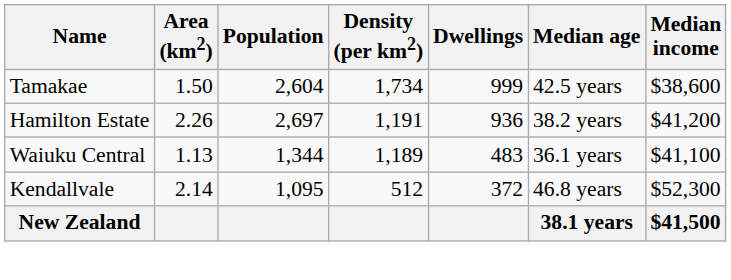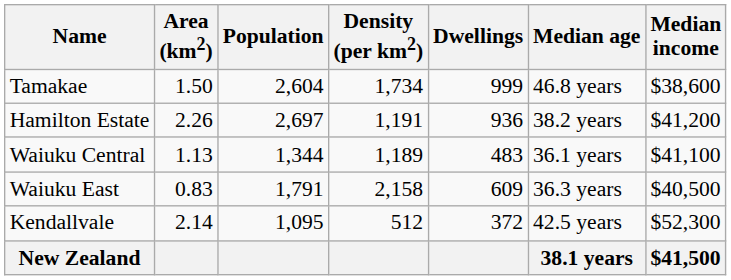Tamakae | Median age: 42.5 years -> 46.8 years
+ row: Waiuku East | 0.83 | 1,791 | 2,158 | 609 | 36.3 years | $40,500
Kendallvale | Median age: 46.8 years -> 42.5 years
